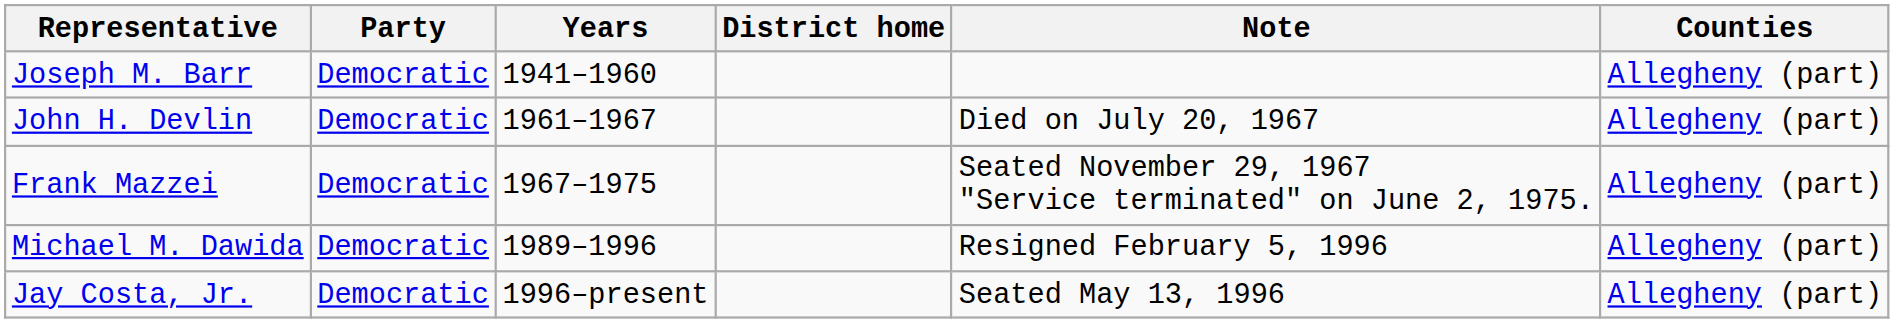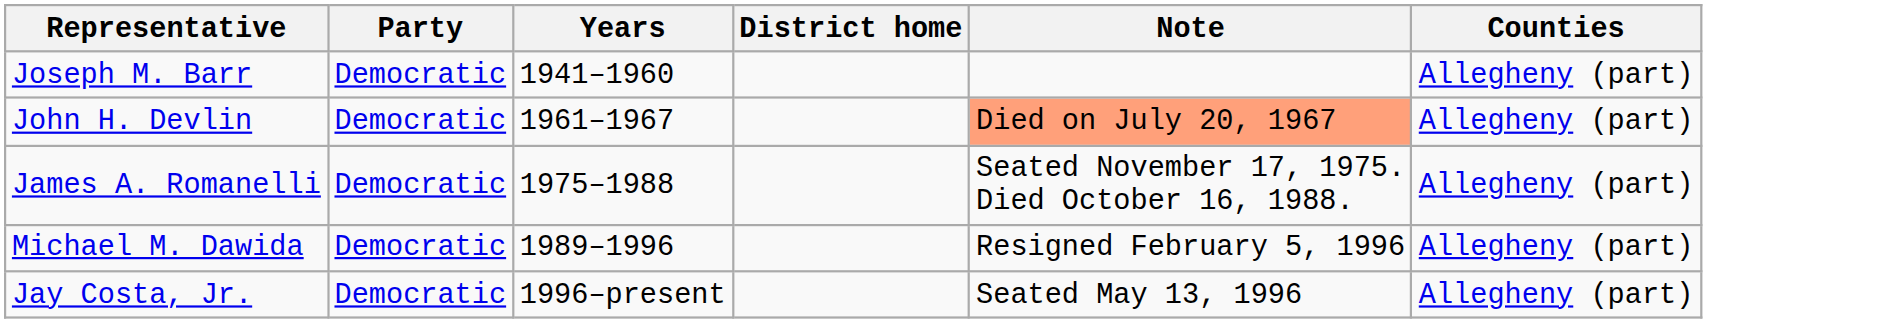John H. Devlin | Note: no background -> lightsalmon background
- row: Frank Mazzei | Democratic | 1967–1975 | Seated November 29, 1967 "Service terminated" on June 2, 1975. | Allegheny (part)
+ row: James A. Romanelli | Democratic | 1975–1988 | Seated November 17, 1975. Died October 16, 1988. | Allegheny (part)
